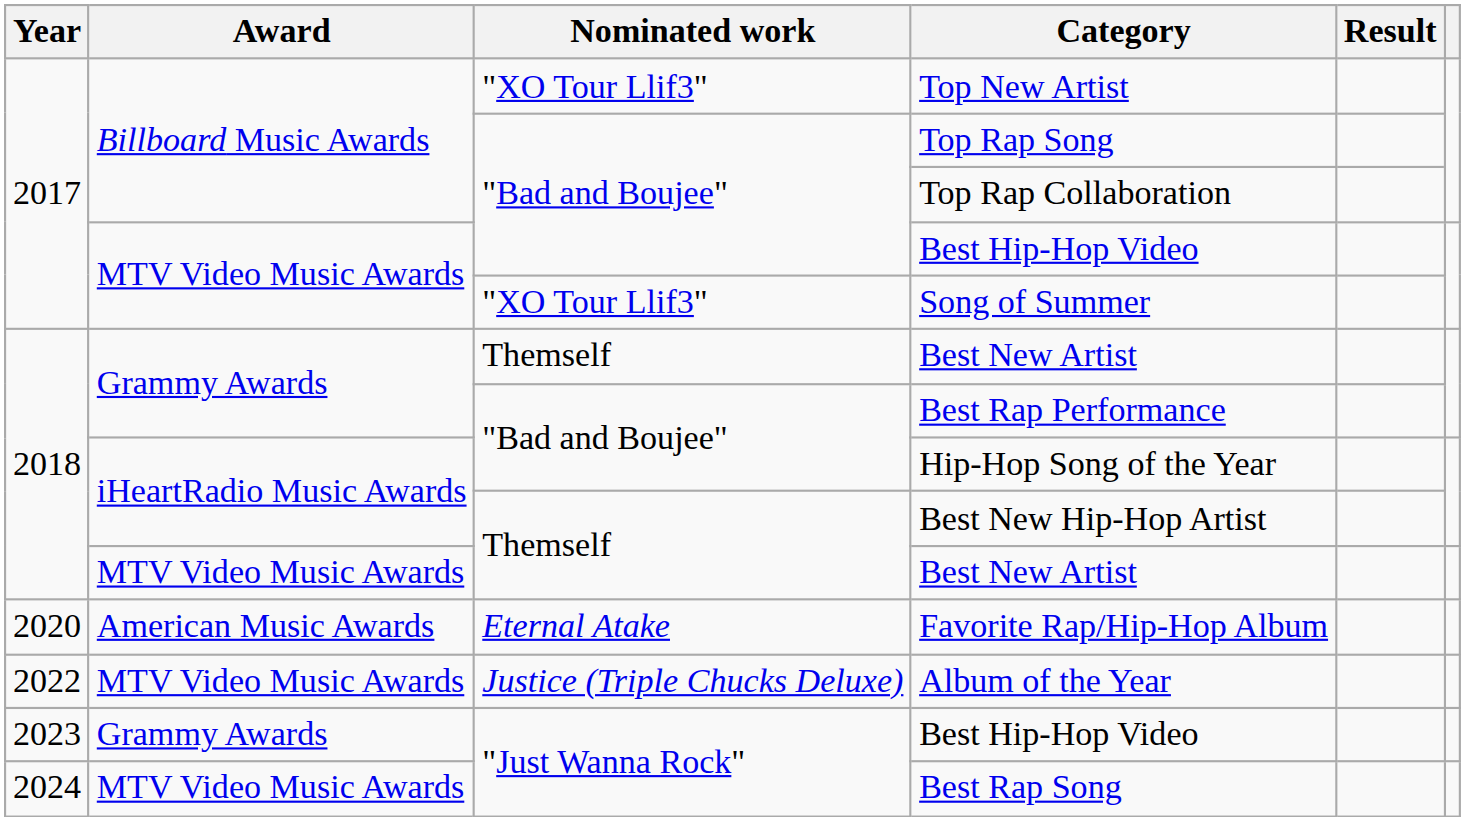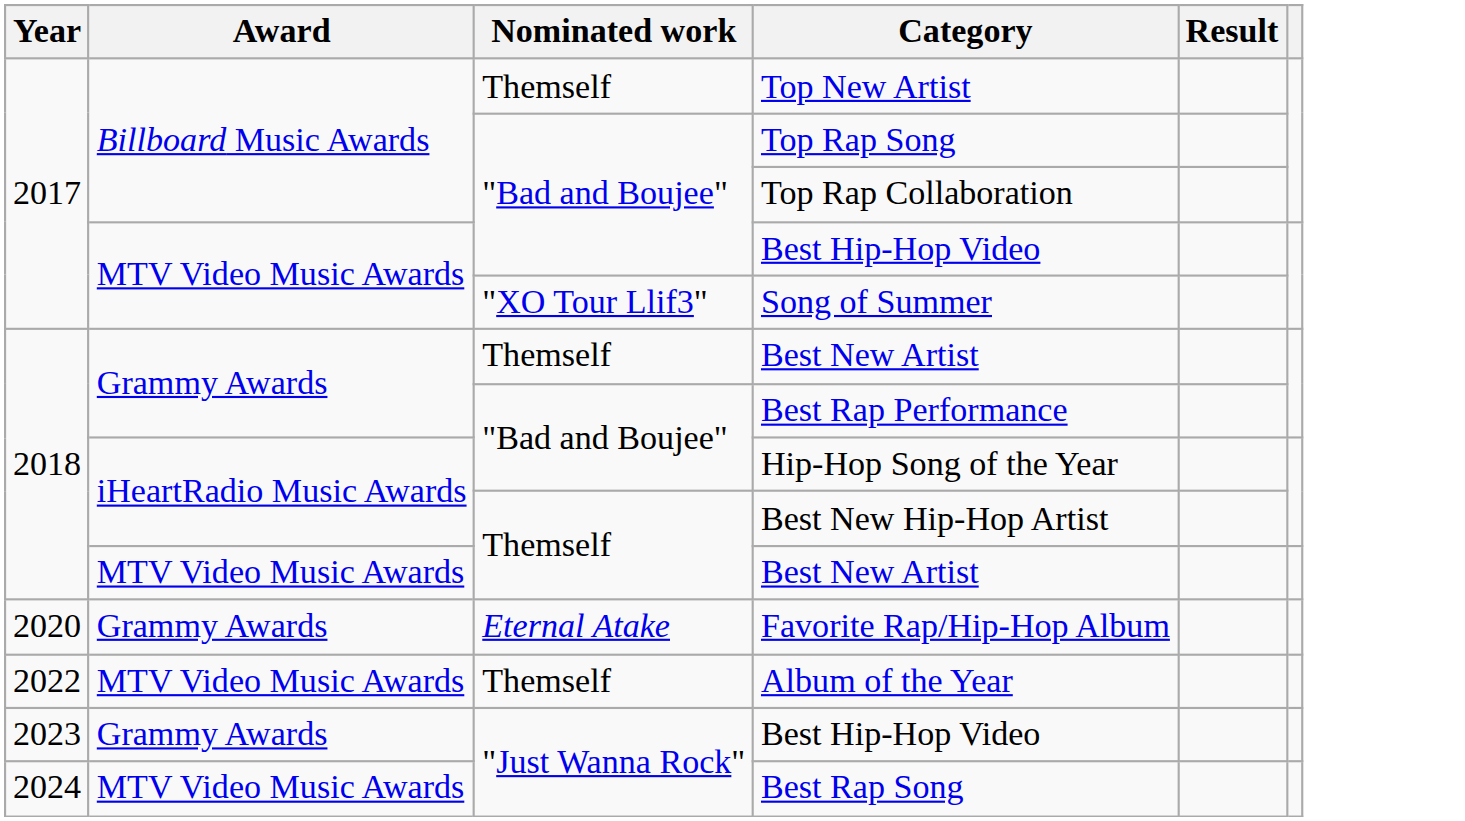Top New Artist | Nominated work: "XO Tour Llif3" -> Themself
Favorite Rap/Hip-Hop Album | Award: American Music Awards -> Grammy Awards
Album of the Year | Nominated work: Justice (Triple Chucks Deluxe) -> Themself
